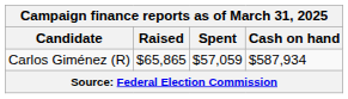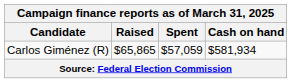Carlos Giménez (R) | Cash on hand: $587,934 -> $581,934
